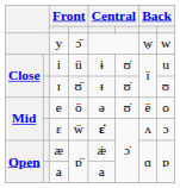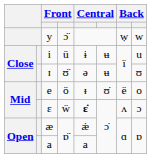i | column 6: ʊ̇ -> ʉ
ɪ | column 5: ᵻ -> ə
ɪ | column 6: ʊ̇ -> ʉ
e | column 5: ə -> ᵻ
